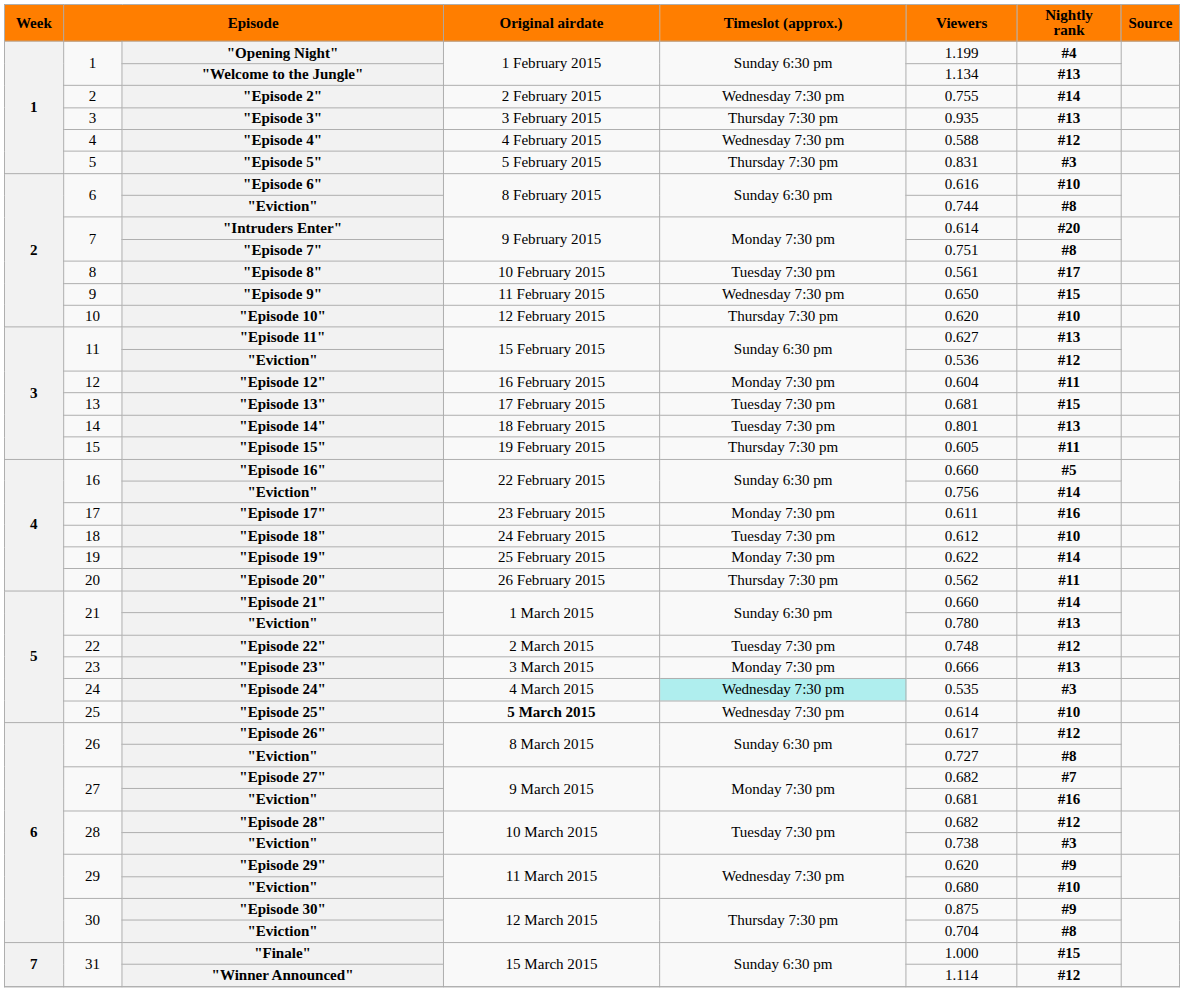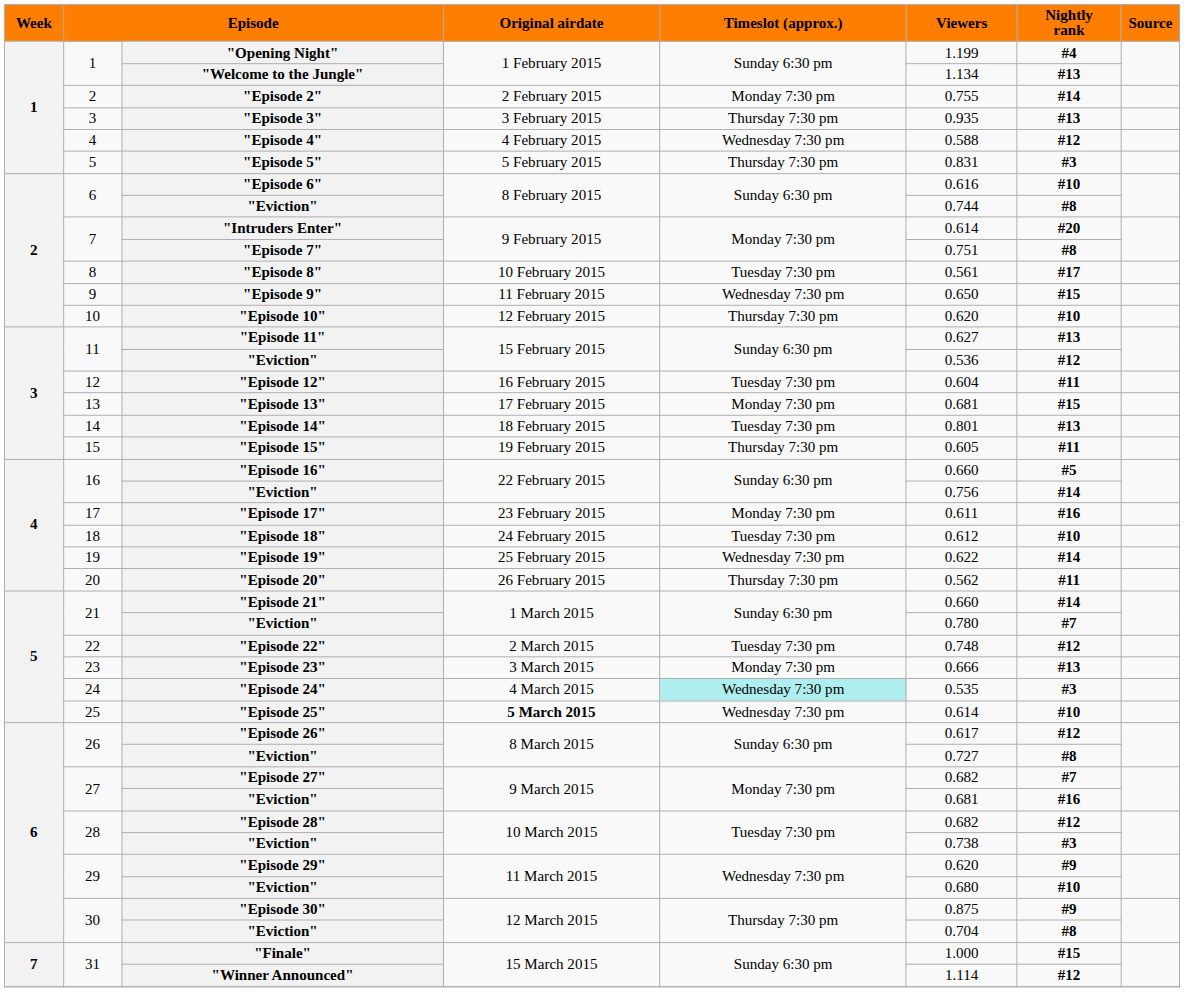"Episode 2" | Timeslot (approx.): Wednesday 7:30 pm -> Monday 7:30 pm
"Episode 12" | Timeslot (approx.): Monday 7:30 pm -> Tuesday 7:30 pm
"Episode 13" | Timeslot (approx.): Tuesday 7:30 pm -> Monday 7:30 pm
"Episode 19" | Timeslot (approx.): Monday 7:30 pm -> Wednesday 7:30 pm
21 / "Eviction" | Nightly rank: #13 -> #7
